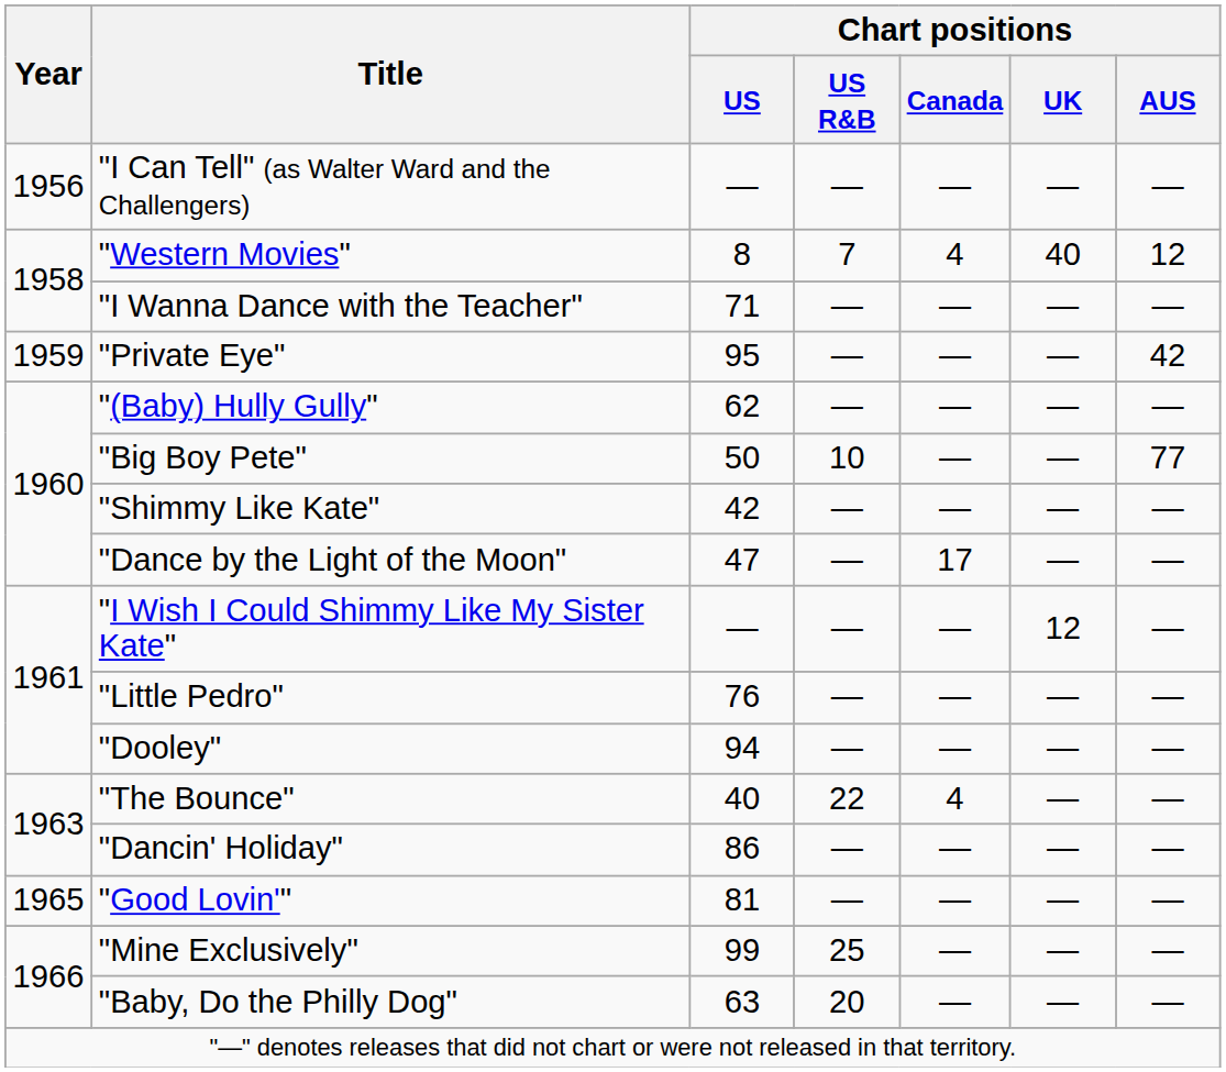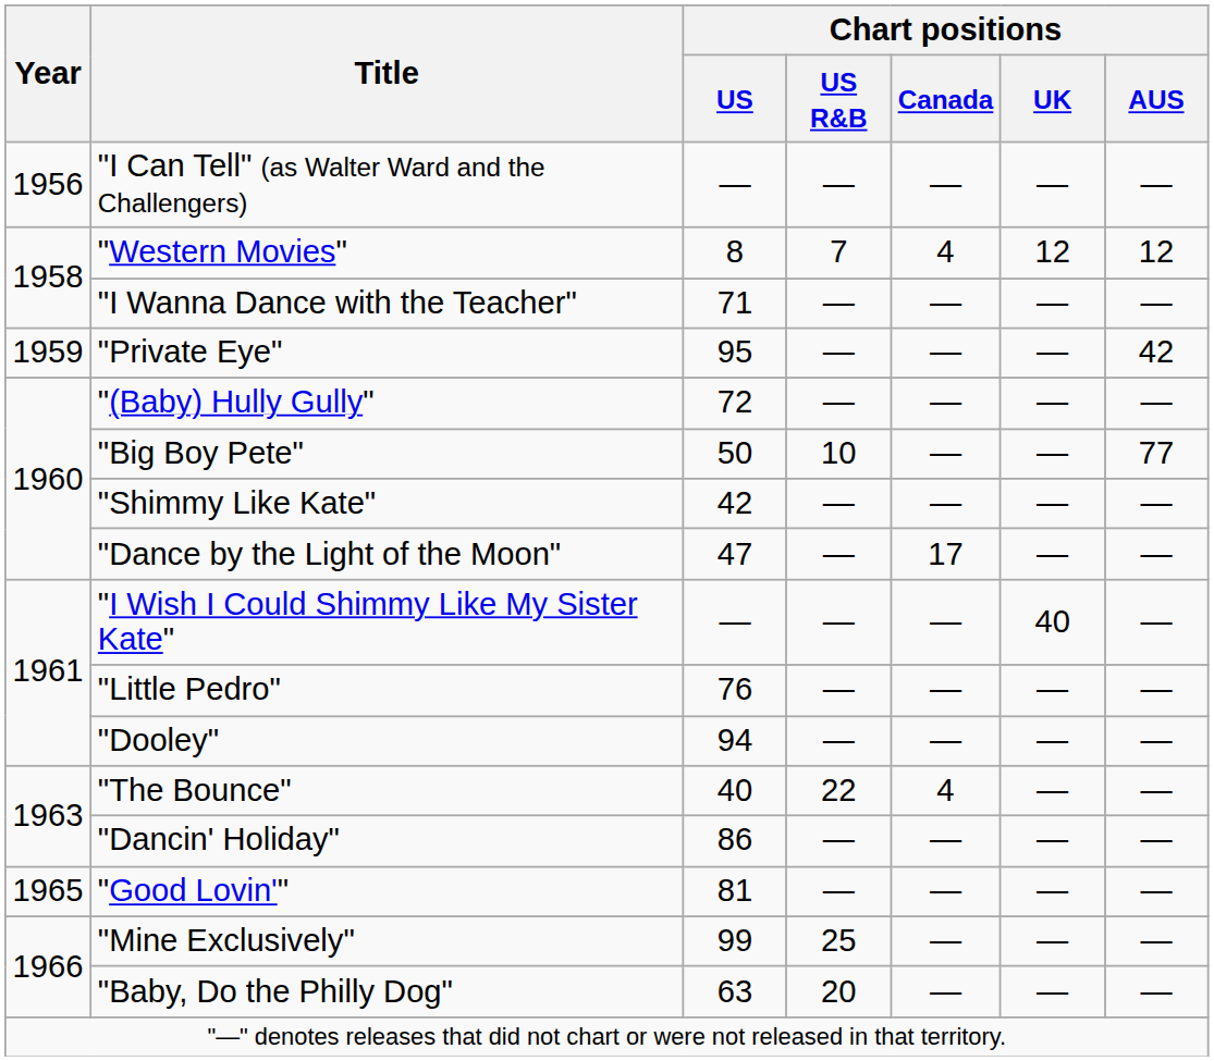"Western Movies" | Chart positions / UK: 40 -> 12
"(Baby) Hully Gully" | Chart positions / US: 62 -> 72
"I Wish I Could Shimmy Like My Sister Kate" | Chart positions / UK: 12 -> 40
